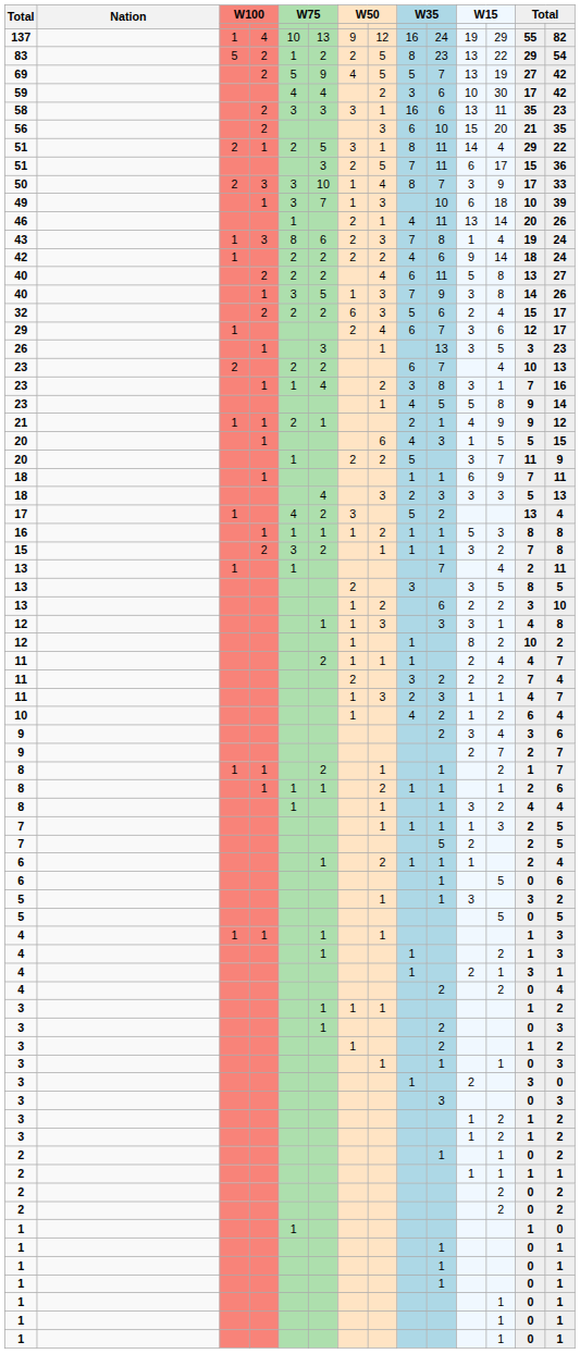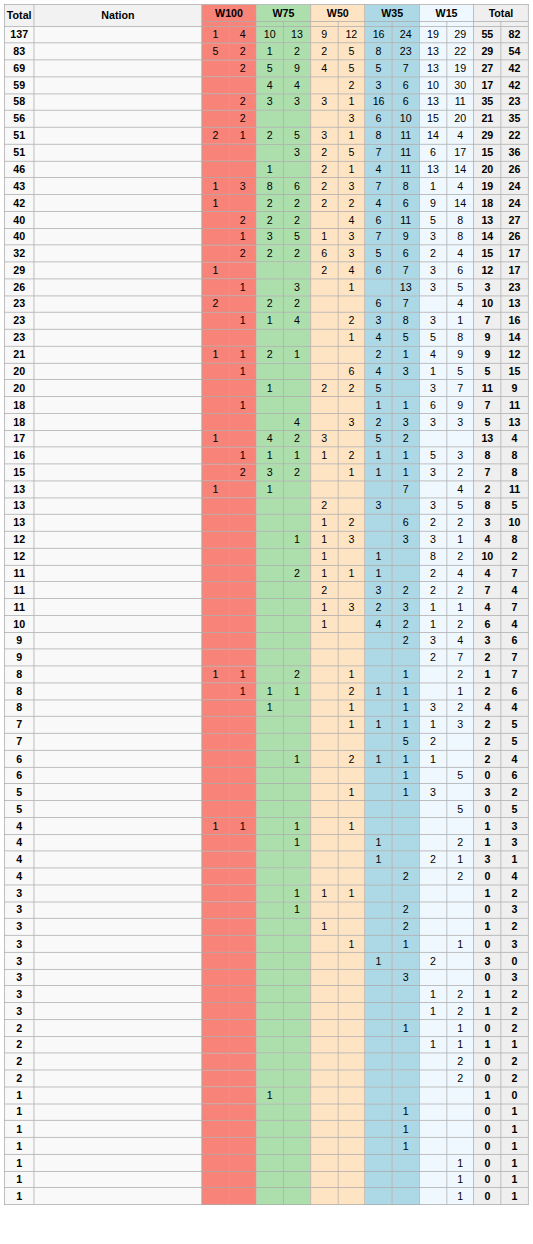- row: 50 | 2 | 3 | 3 | 10 | 1 | 4 | 8 | 7 | 3 | 9 | 17 | 33
- row: 49 | 1 | 3 | 7 | 1 | 3 | 10 | 6 | 18 | 10 | 39
